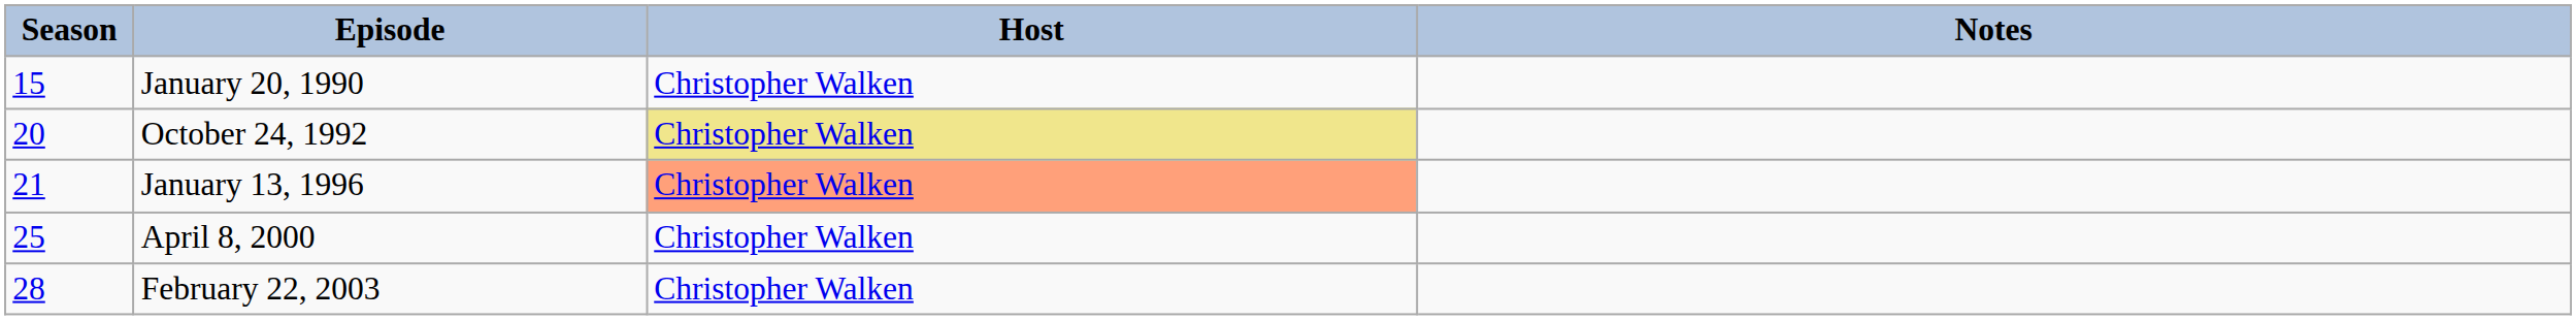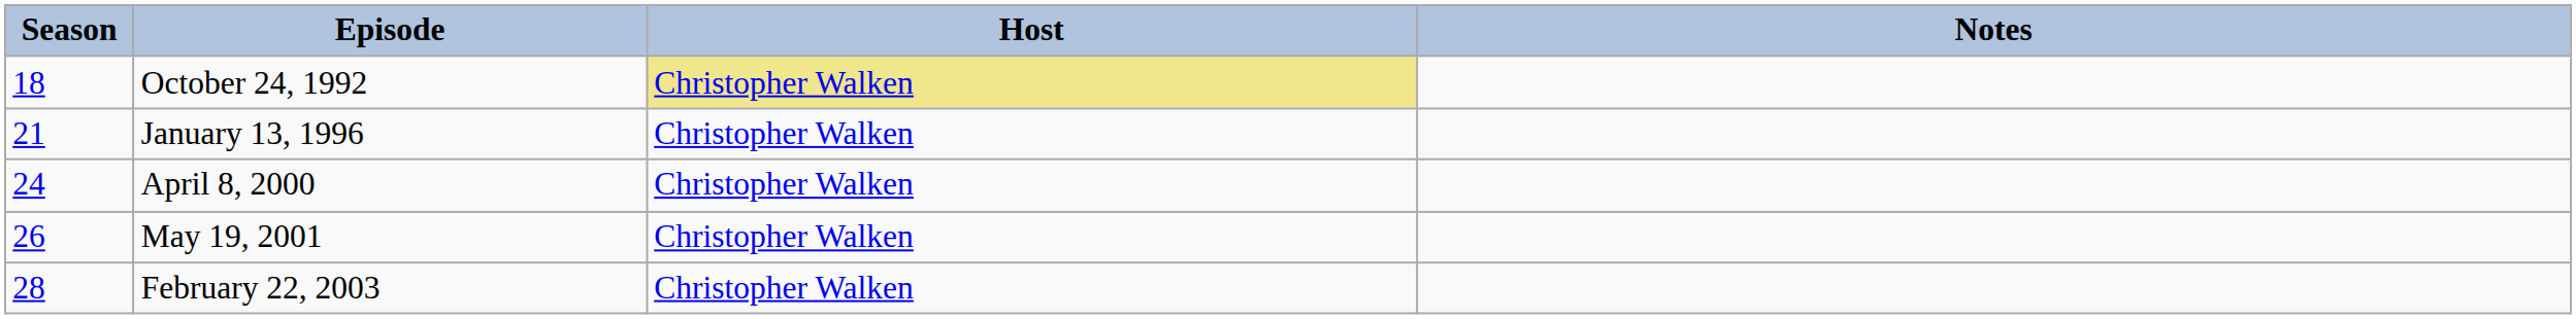- row: 15 | January 20, 1990 | Christopher Walken
October 24, 1992 | Season: 20 -> 18
January 13, 1996 | Host: lightsalmon background -> no background
April 8, 2000 | Season: 25 -> 24
+ row: 26 | May 19, 2001 | Christopher Walken
